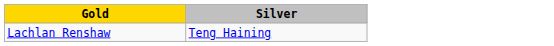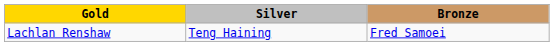+ column: Bronze | Fred Samoei
